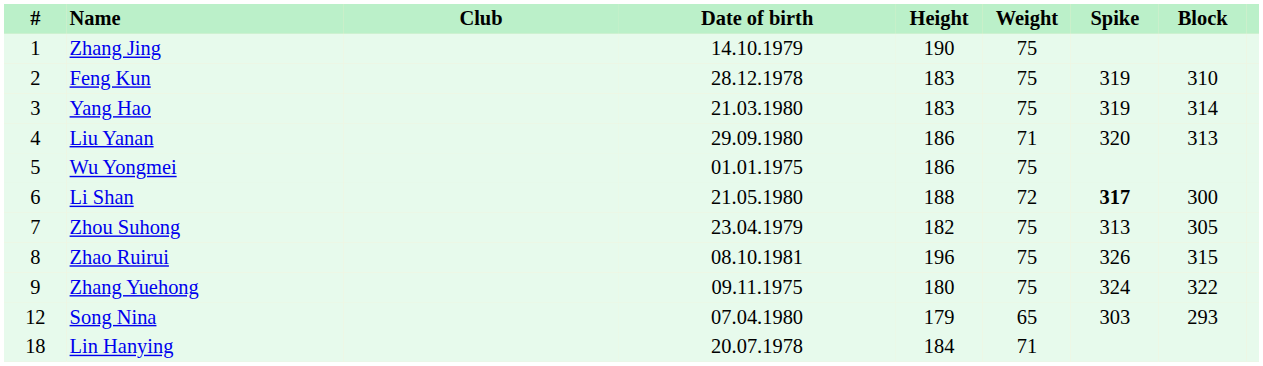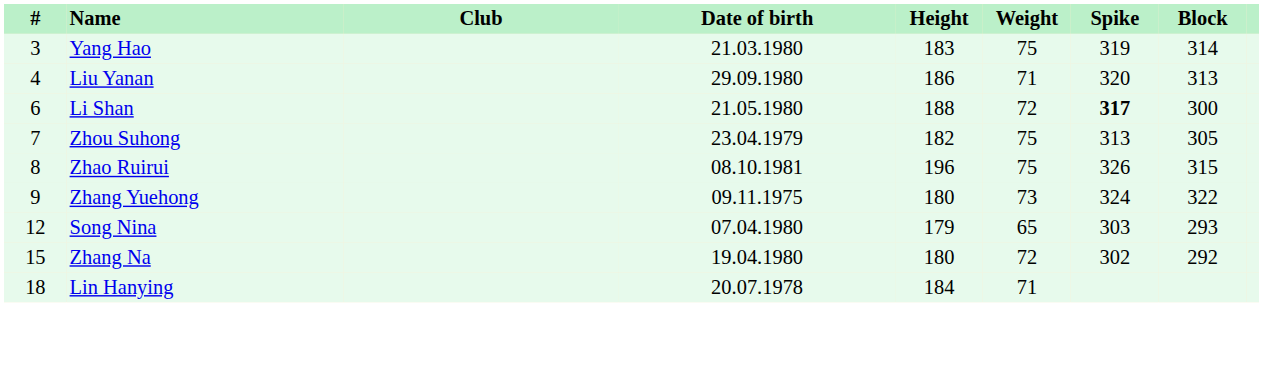- row: 1 | Zhang Jing | 14.10.1979 | 190 | 75
- row: 2 | Feng Kun | 28.12.1978 | 183 | 75 | 319 | 310
- row: 5 | Wu Yongmei | 01.01.1975 | 186 | 75
Zhang Yuehong | Weight: 75 -> 73
+ row: 15 | Zhang Na | 19.04.1980 | 180 | 72 | 302 | 292
